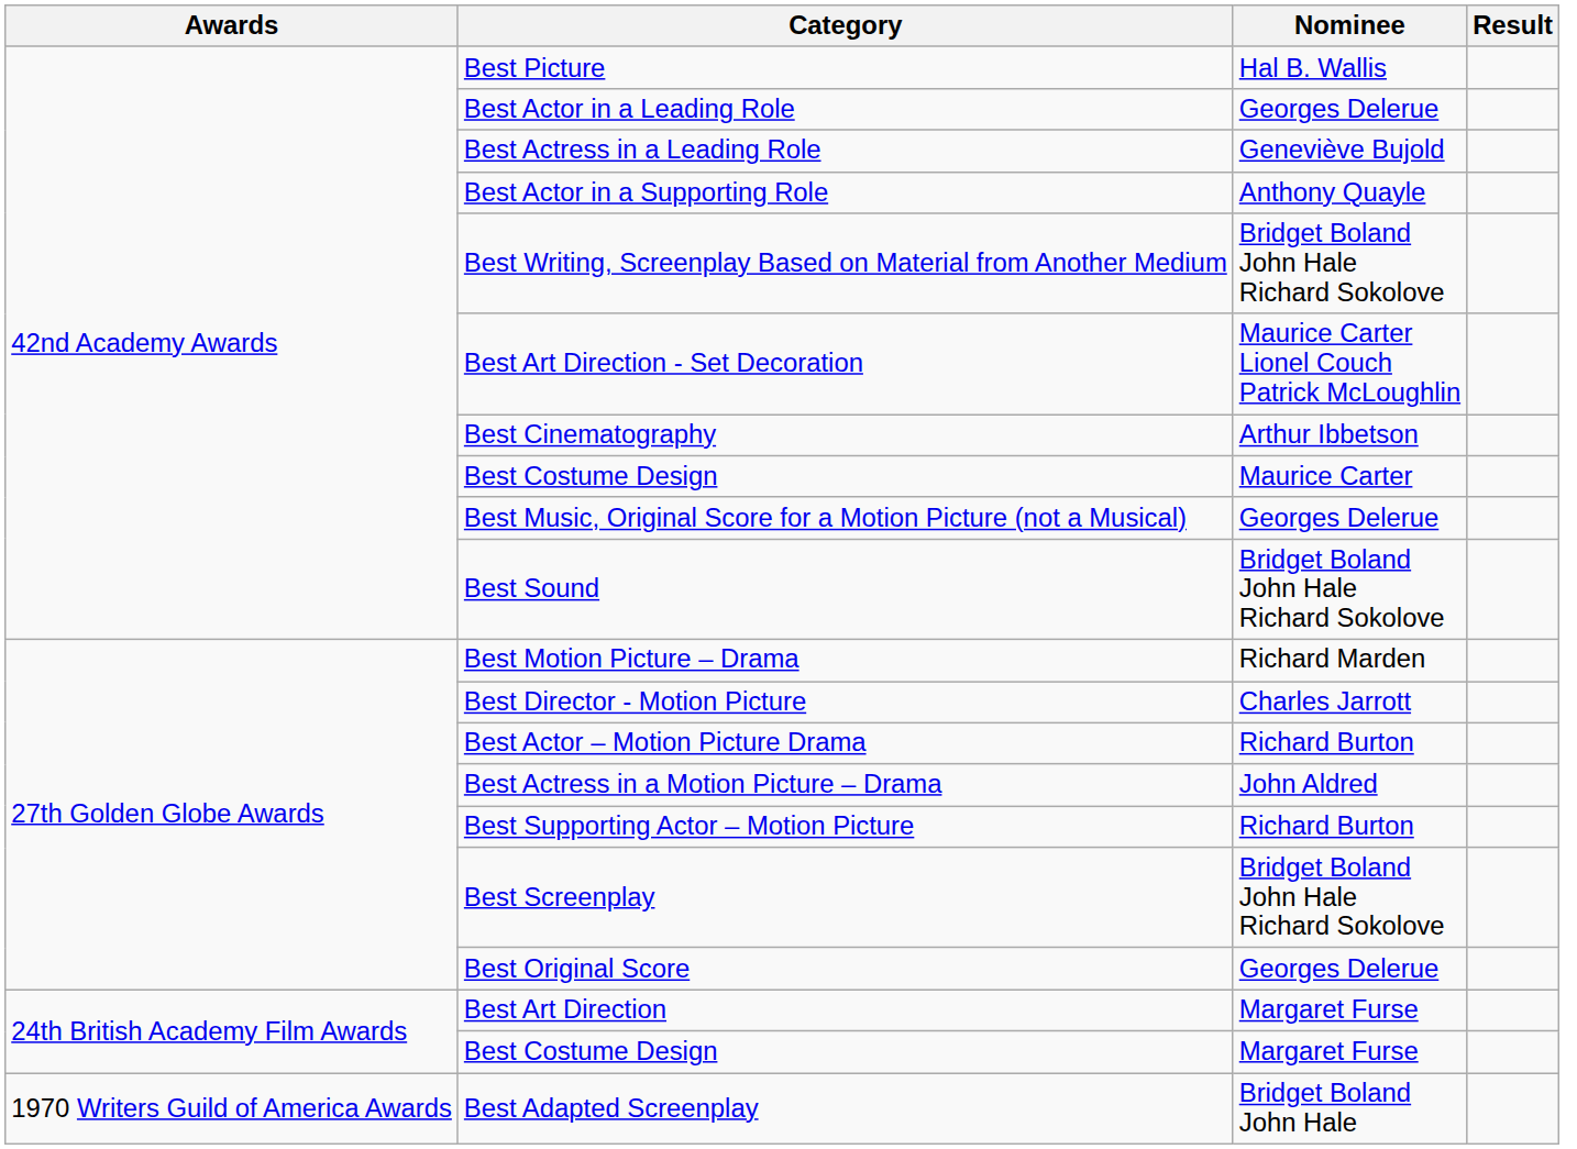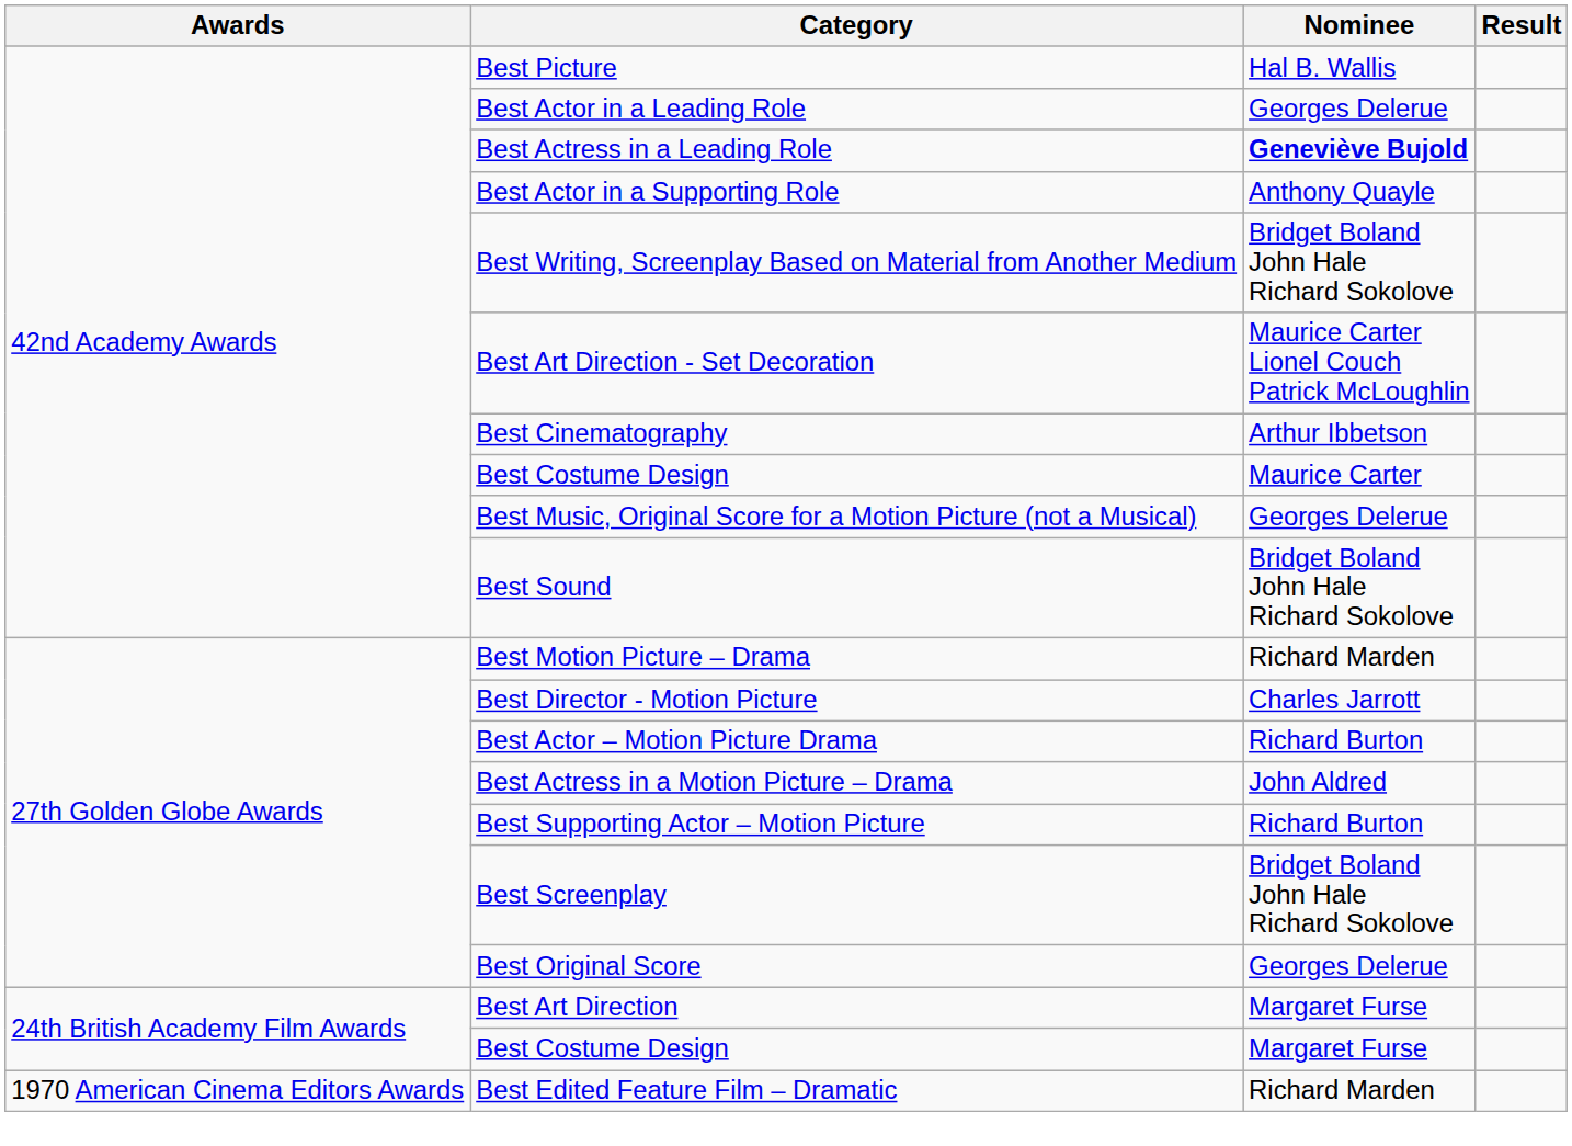Best Actress in a Leading Role | Nominee: normal -> bold
+ row: 1970 American Cinema Editors Awards | Best Edited Feature Film – Dramatic | Richard Marden
- row: 1970 Writers Guild of America Awards | Best Adapted Screenplay | Bridget Boland John Hale
